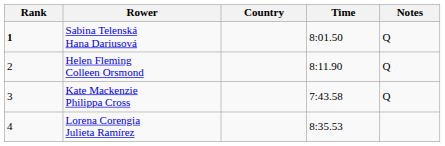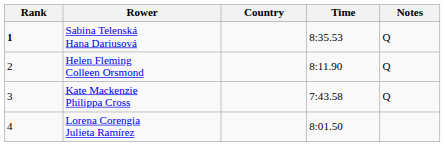Sabina Telenská Hana Dariusová | Time: 8:01.50 -> 8:35.53
Lorena Corengia Julieta Ramírez | Time: 8:35.53 -> 8:01.50
